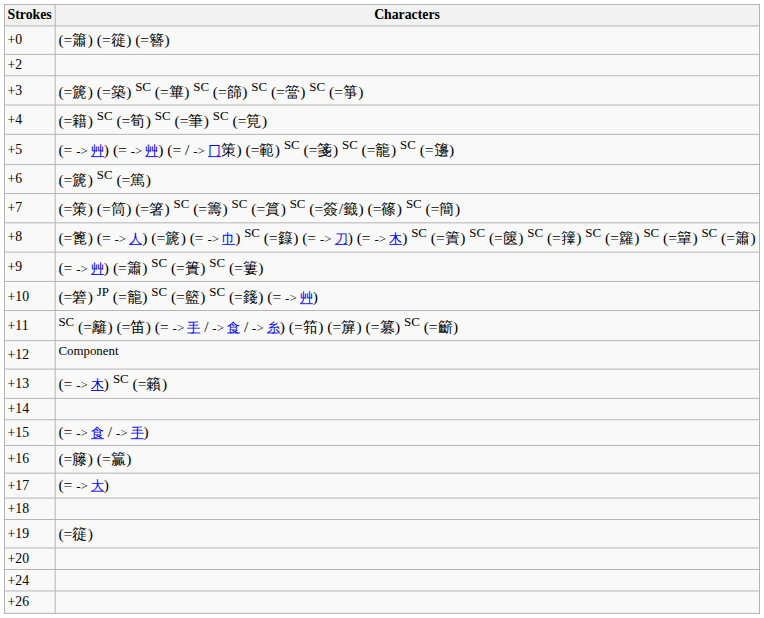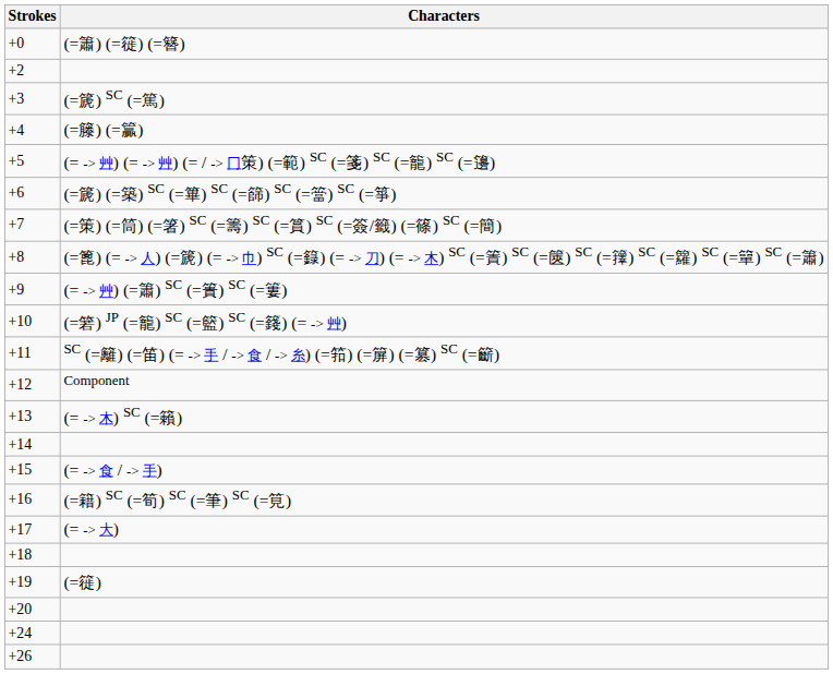+3 | Characters: (=篪) (=築) SC (=篳) SC (=篩) SC (=簹) SC (=箏) -> (=篪) SC (=篤)
+4 | Characters: (=籍) SC (=筍) SC (=筆) SC (=筧) -> (=籐) (=籯)
+6 | Characters: (=篪) SC (=篤) -> (=篪) (=築) SC (=篳) SC (=篩) SC (=簹) SC (=箏)
+16 | Characters: (=籐) (=籯) -> (=籍) SC (=筍) SC (=筆) SC (=筧)
